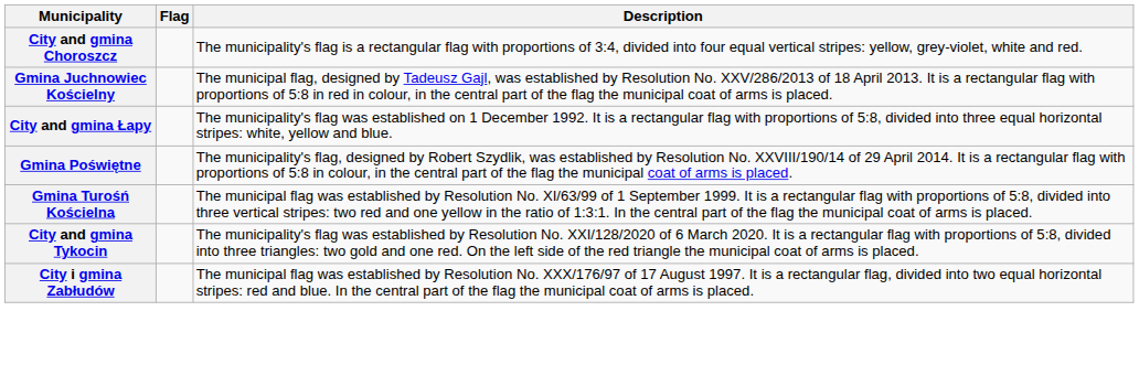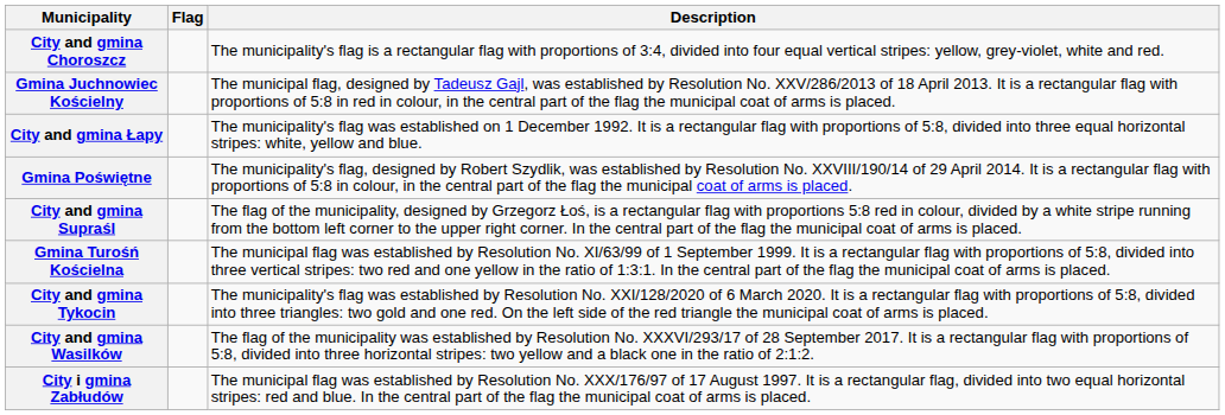+ row: City and gmina Supraśl | The flag of the municipality, designed by Grzegorz Łoś, is a rectangular flag with proportions 5:8 red in colour, divided by a white stripe running from the bottom left corner to the upper right corner. In the central part of the flag the municipal coat of arms is placed.
+ row: City and gmina Wasilków | The flag of the municipality was established by Resolution No. XXXVI/293/17 of 28 September 2017. It is a rectangular flag with proportions of 5:8, divided into three horizontal stripes: two yellow and a black one in the ratio of 2:1:2.
